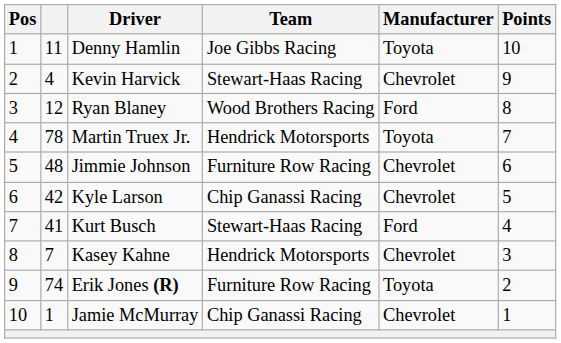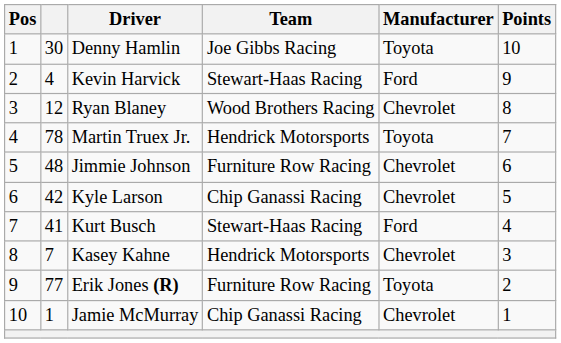Denny Hamlin | column 2: 11 -> 30
Kevin Harvick | Manufacturer: Chevrolet -> Ford
Ryan Blaney | Manufacturer: Ford -> Chevrolet
Erik Jones (R) | column 2: 74 -> 77
